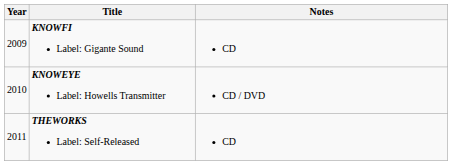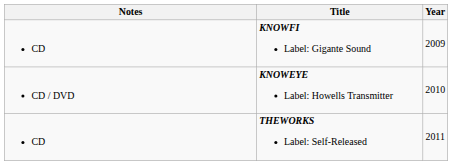columns swapped: Year <-> Notes
